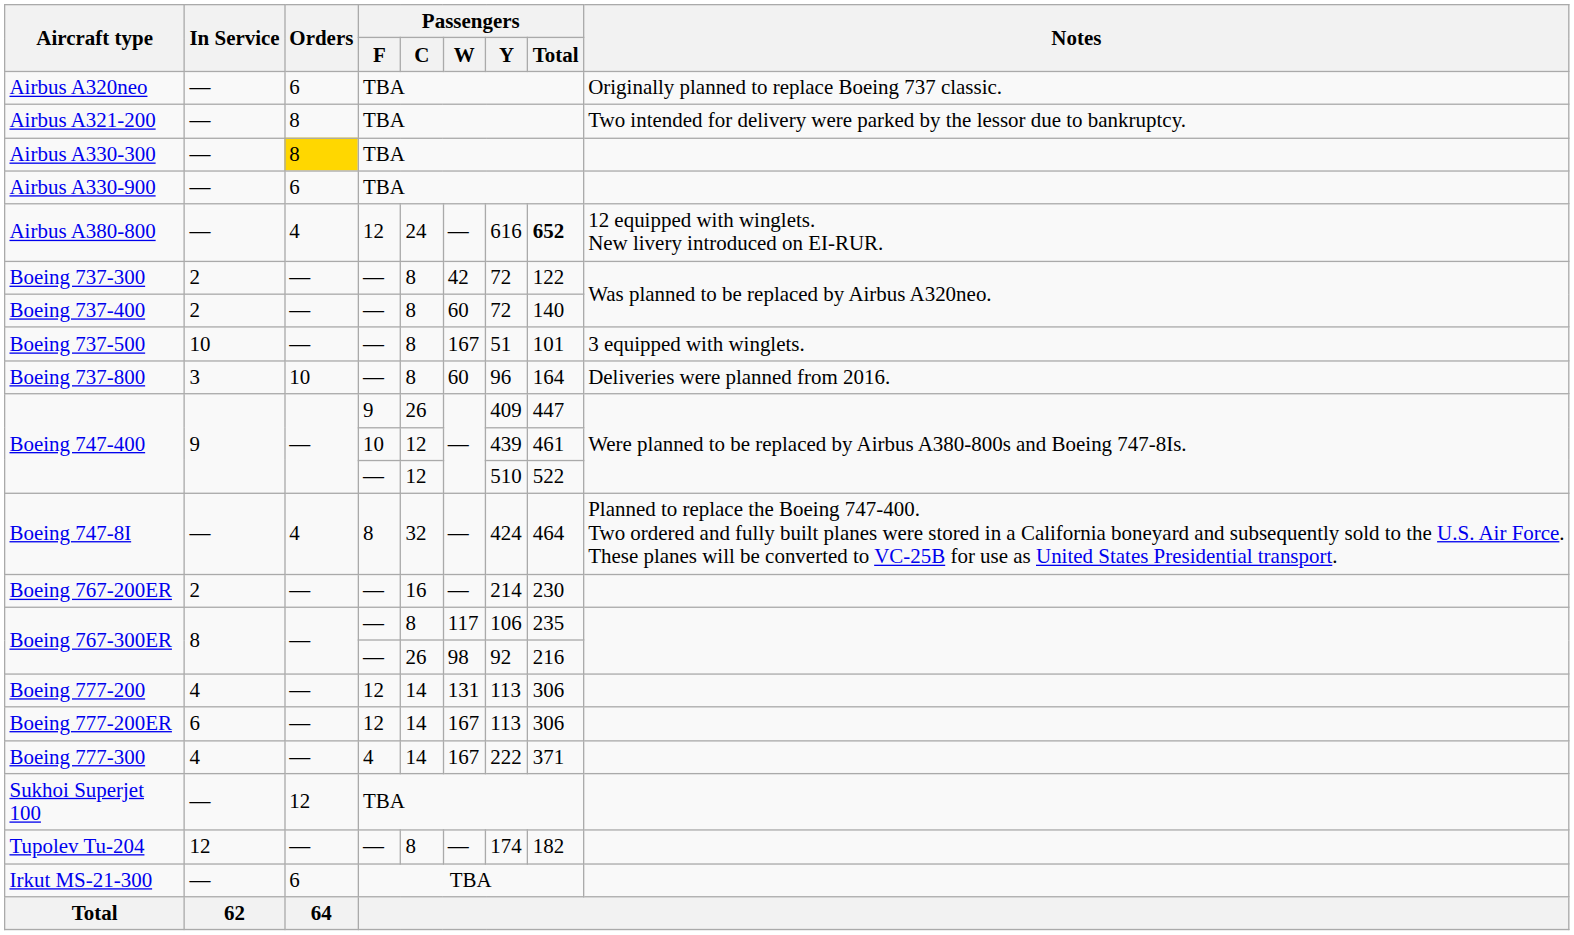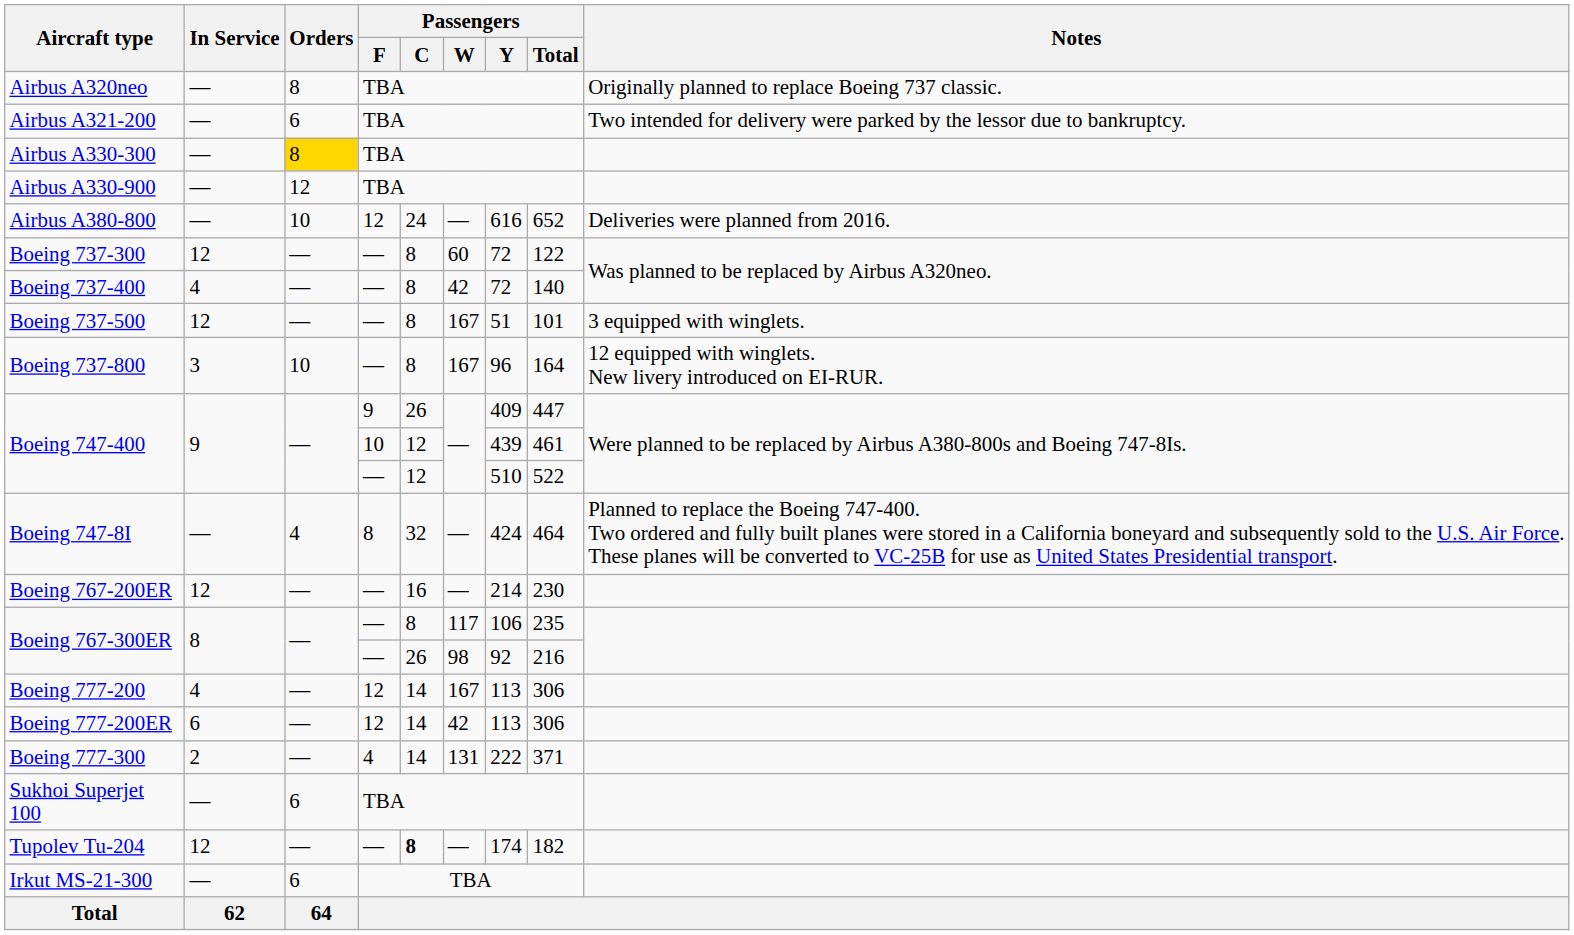Airbus A320neo | Orders: 6 -> 8
Airbus A321-200 | Orders: 8 -> 6
Airbus A330-900 | Orders: 6 -> 12
Airbus A380-800 | Orders: 4 -> 10
Airbus A380-800 | Passengers / Total: bold -> normal
Airbus A380-800 | Notes: 12 equipped with winglets. New livery introduced on EI-RUR. -> Deliveries were planned from 2016.
Boeing 737-300 | In Service: 2 -> 12
Boeing 737-300 | Passengers / W: 42 -> 60
Boeing 737-400 | In Service: 2 -> 4
Boeing 737-400 | Passengers / W: 60 -> 42
Boeing 737-500 | In Service: 10 -> 12
Boeing 737-800 | Passengers / W: 60 -> 167
Boeing 737-800 | Notes: Deliveries were planned from 2016. -> 12 equipped with winglets. New livery introduced on EI-RUR.
Boeing 767-200ER | In Service: 2 -> 12
Boeing 777-200 | Passengers / W: 131 -> 167
Boeing 777-200ER | Passengers / W: 167 -> 42
Boeing 777-300 | In Service: 4 -> 2
Boeing 777-300 | Passengers / W: 167 -> 131
Sukhoi Superjet 100 | Orders: 12 -> 6
Tupolev Tu-204 | Passengers / C: normal -> bold
